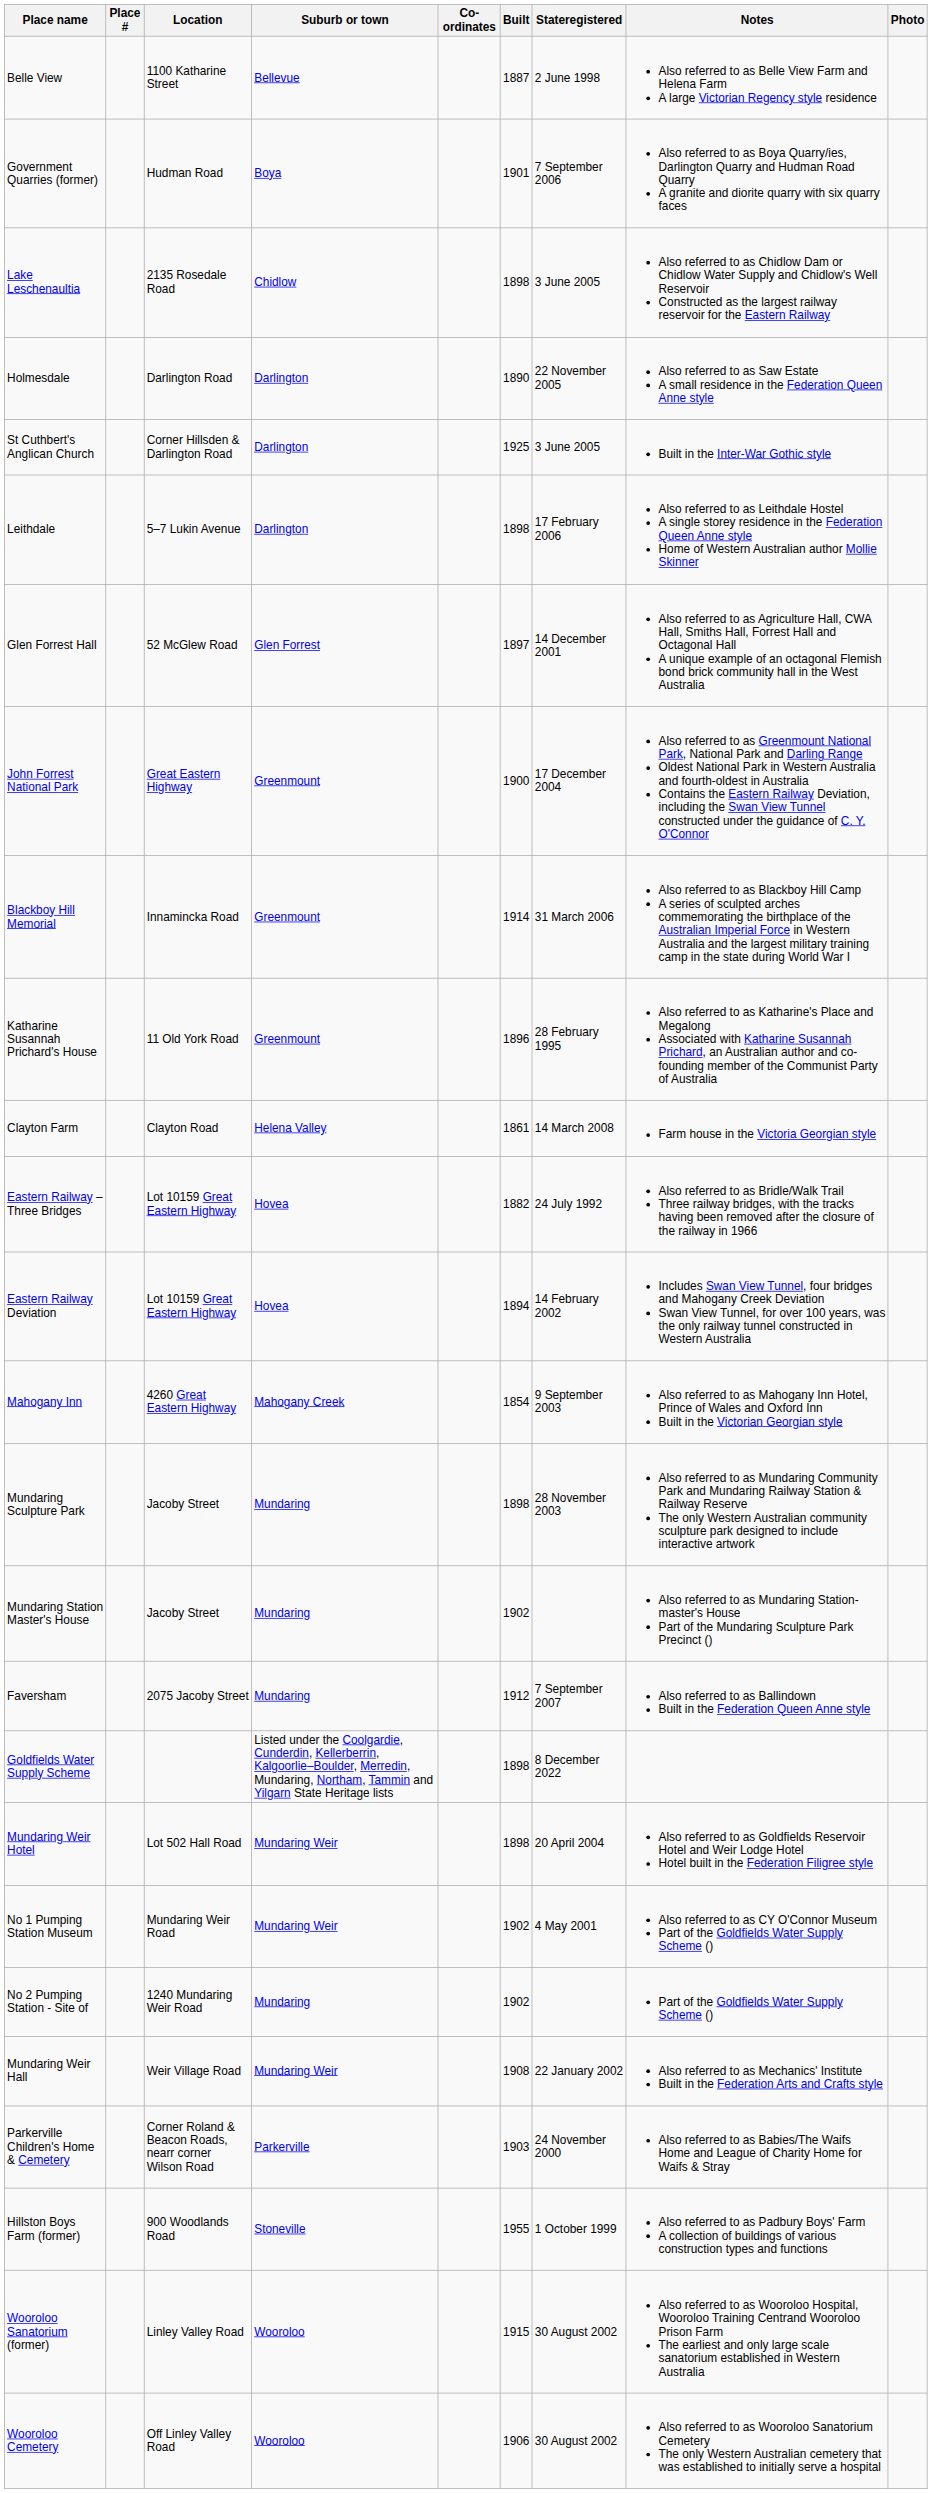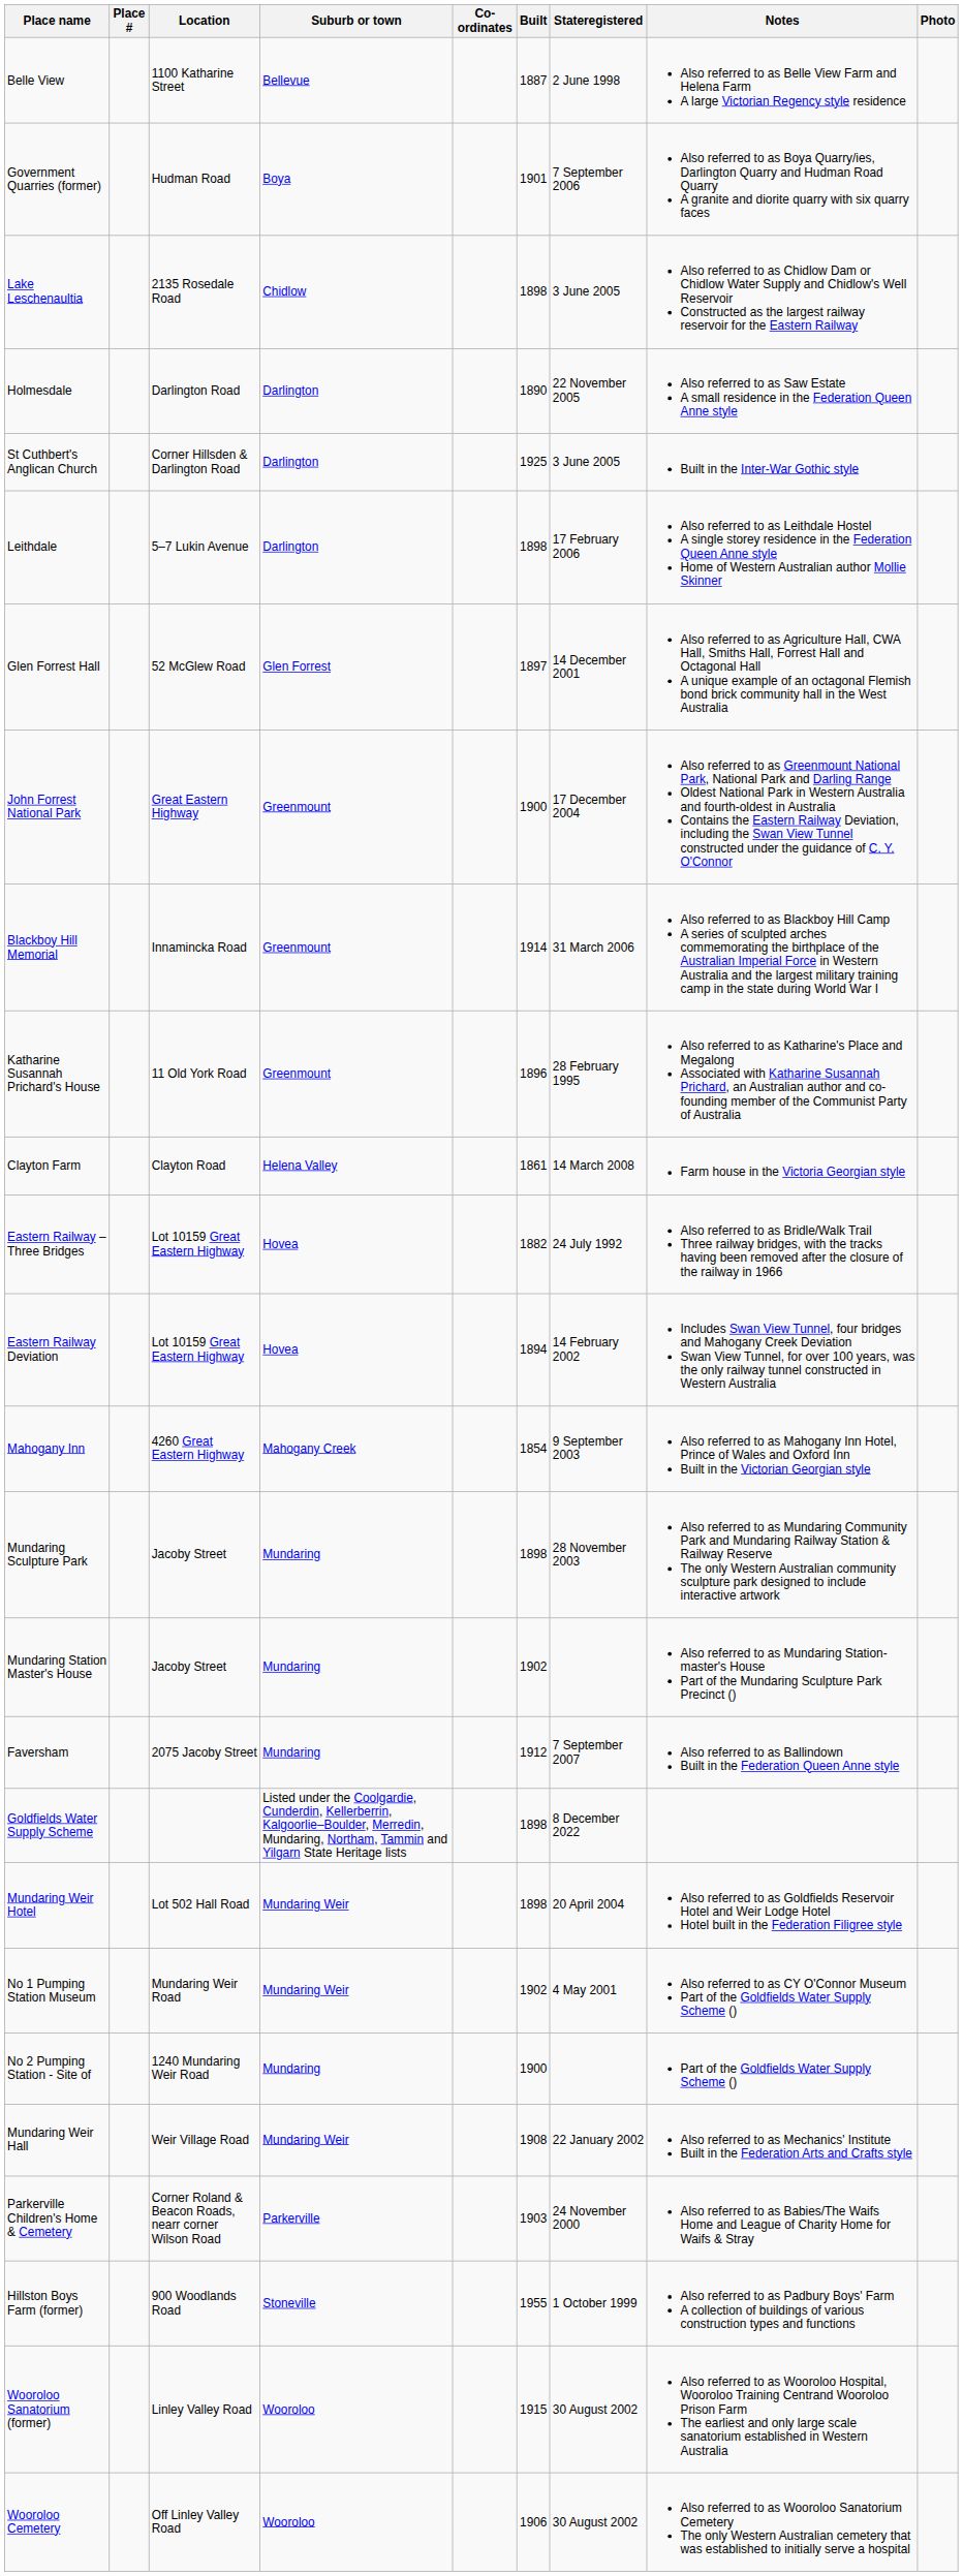No 2 Pumping Station - Site of | Built: 1902 -> 1900
